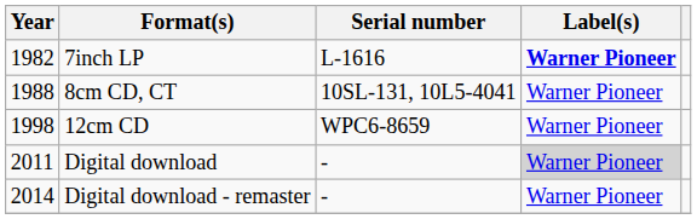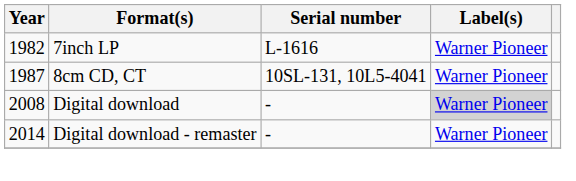7inch LP | Label(s): bold -> normal
8cm CD, CT | Year: 1988 -> 1987
- row: 1998 | 12cm CD | WPC6-8659 | Warner Pioneer
Digital download | Year: 2011 -> 2008
